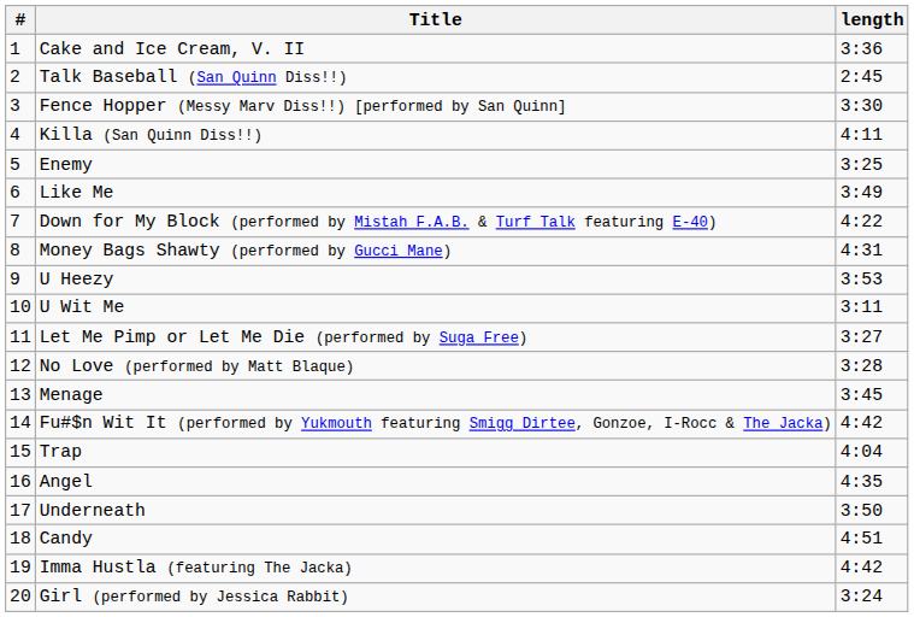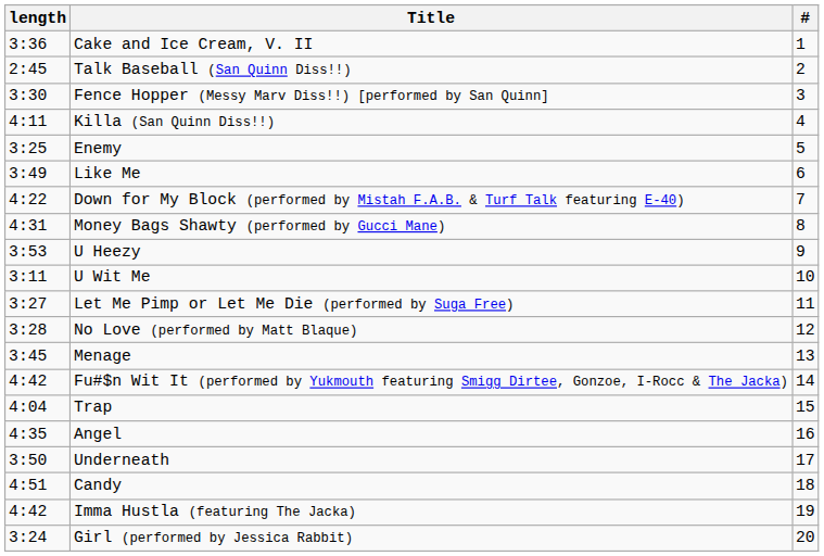columns swapped: # <-> length
